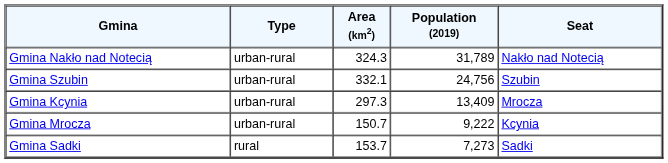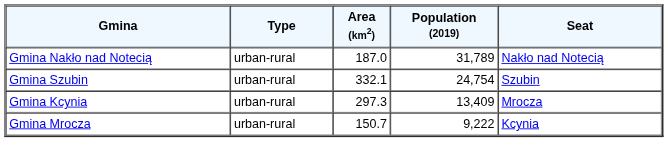Gmina Nakło nad Notecią | Area (km2): 324.3 -> 187.0
Gmina Szubin | Population (2019): 24,756 -> 24,754
- row: Gmina Sadki | rural | 153.7 | 7,273 | Sadki
